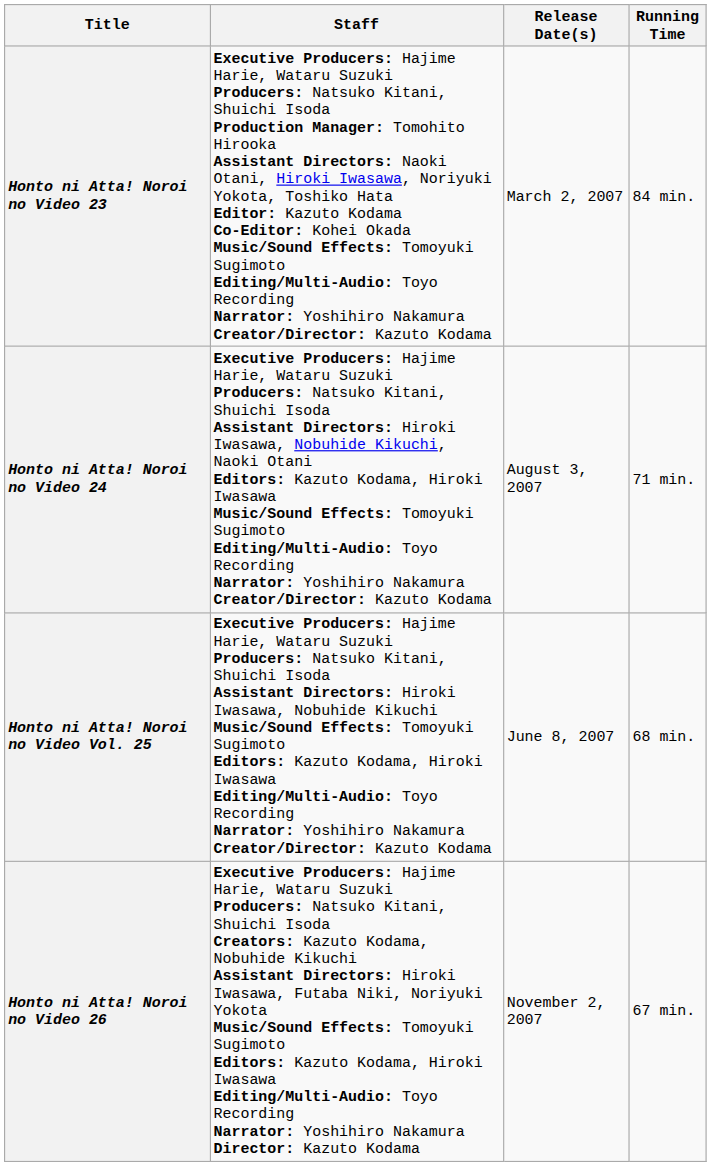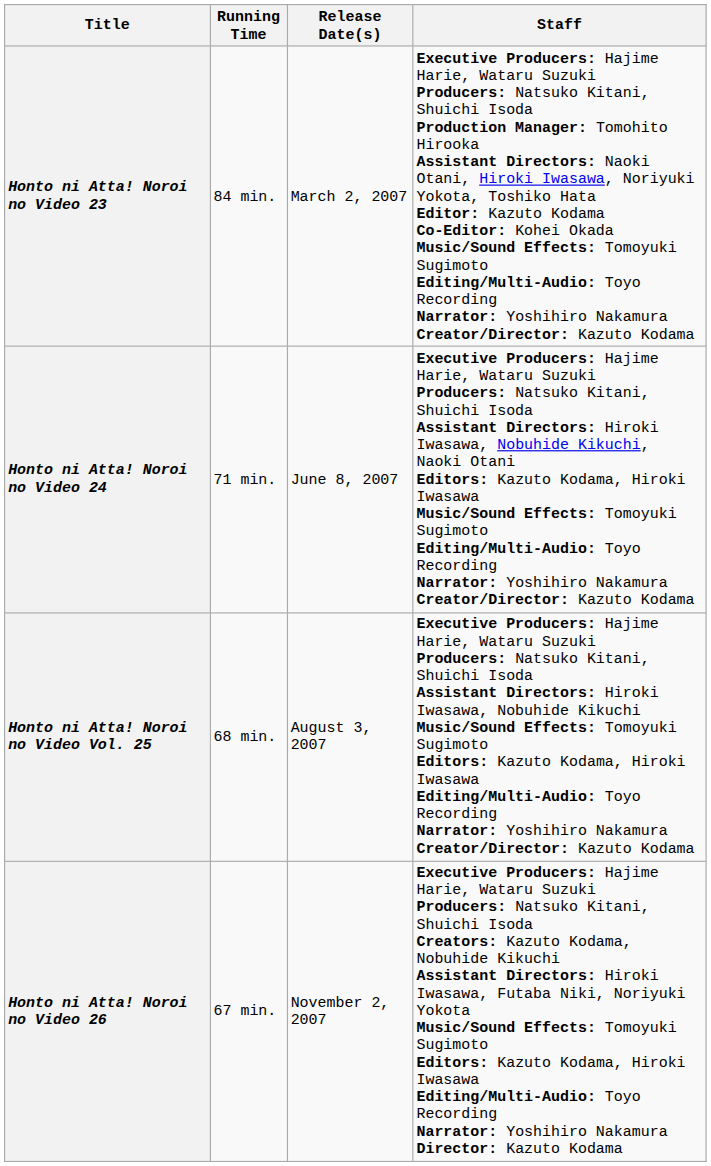columns swapped: Staff <-> Running Time
Honto ni Atta! Noroi no Video 24 | Release Date(s): August 3, 2007 -> June 8, 2007
Honto ni Atta! Noroi no Video Vol. 25 | Release Date(s): June 8, 2007 -> August 3, 2007
